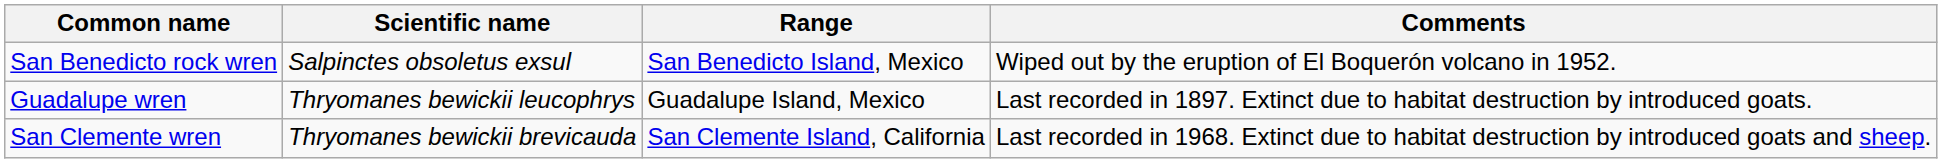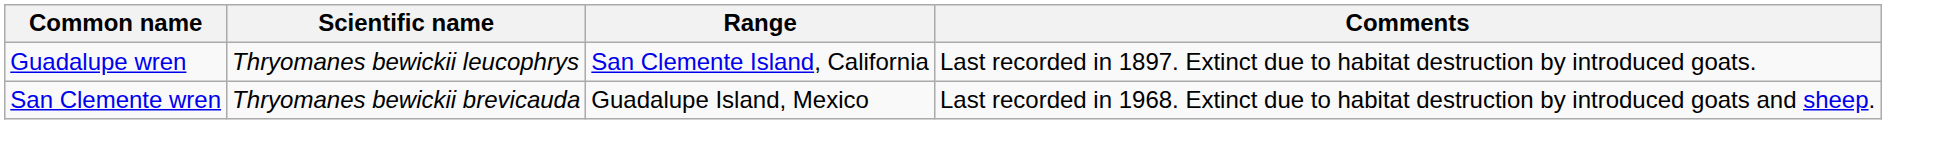- row: San Benedicto rock wren | Salpinctes obsoletus exsul | San Benedicto Island, Mexico | Wiped out by the eruption of El Boquerón volcano in 1952.
Guadalupe wren | Range: Guadalupe Island, Mexico -> San Clemente Island, California
San Clemente wren | Range: San Clemente Island, California -> Guadalupe Island, Mexico
